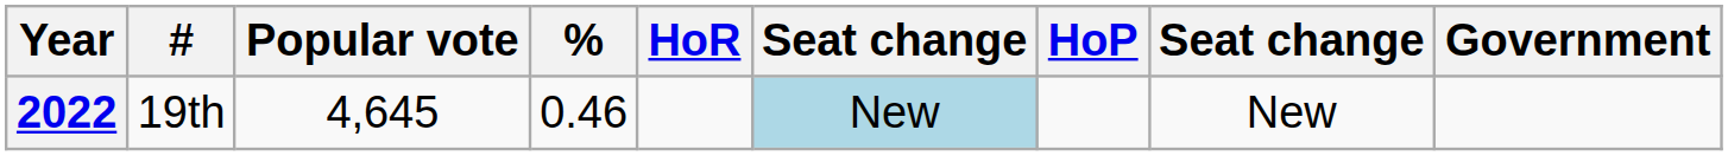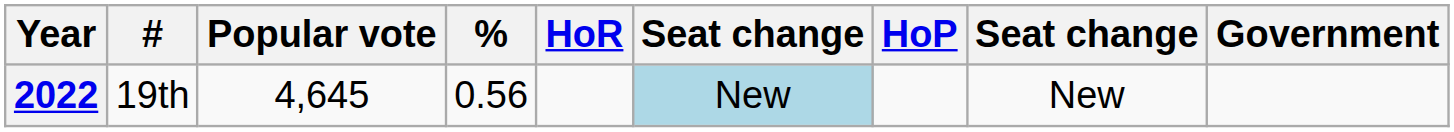2022 | %: 0.46 -> 0.56
